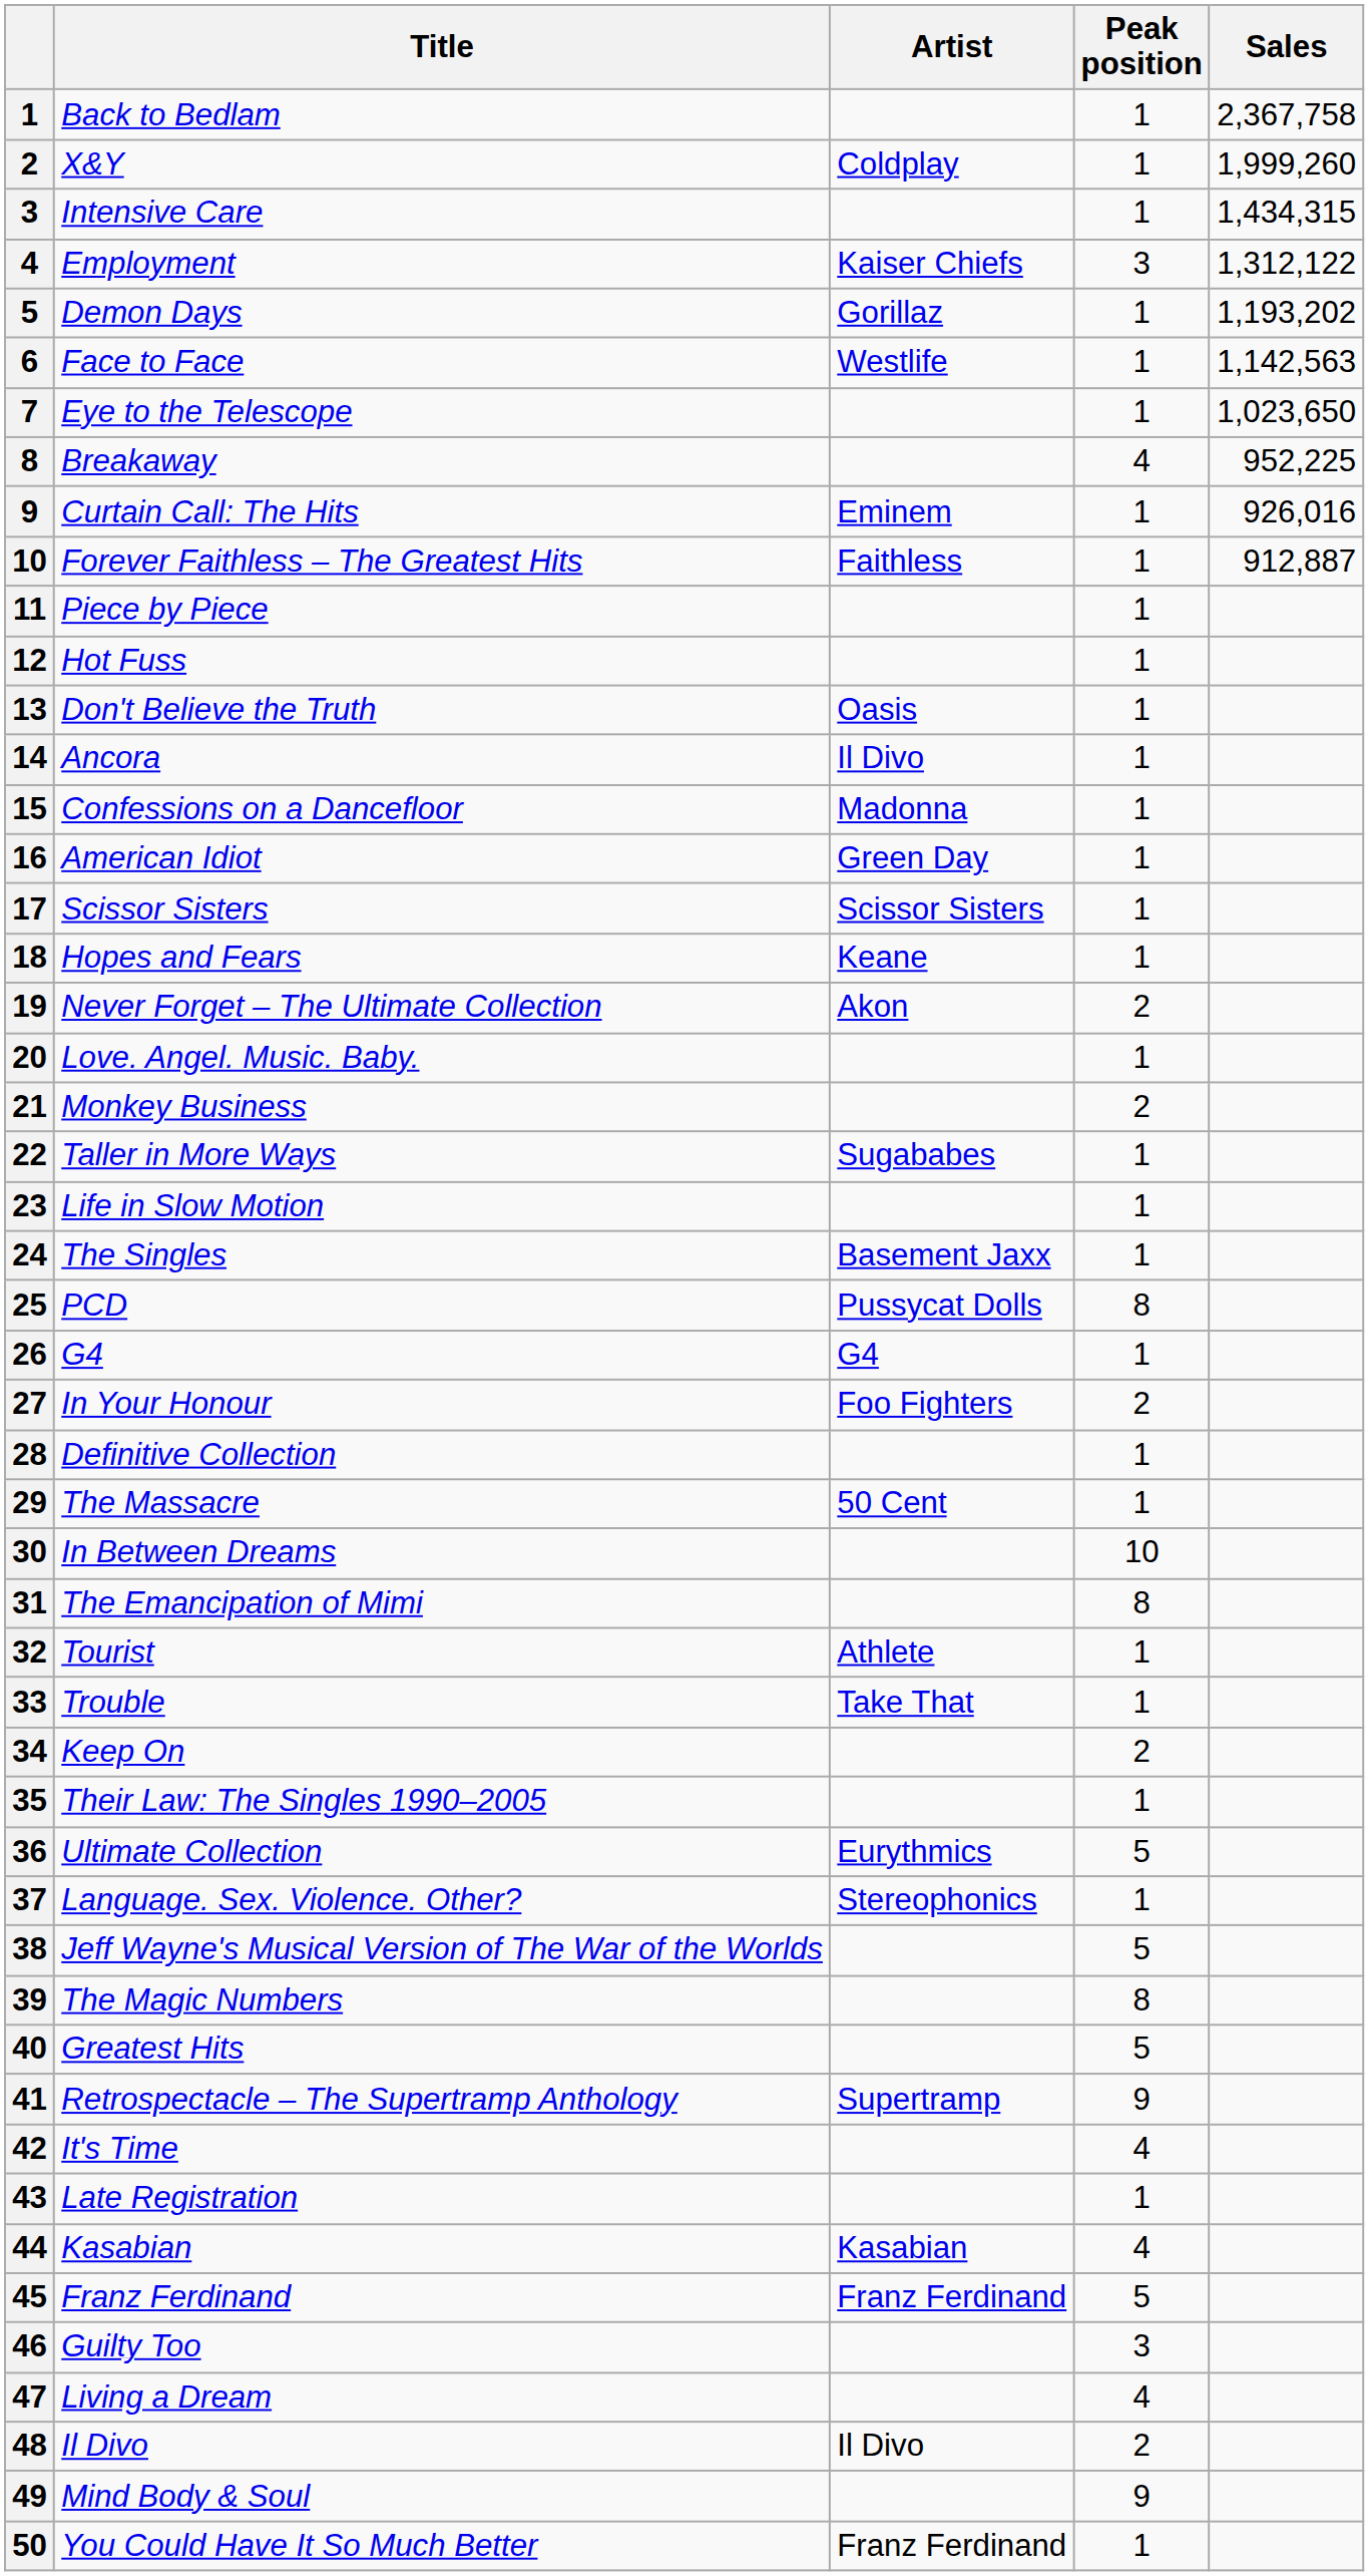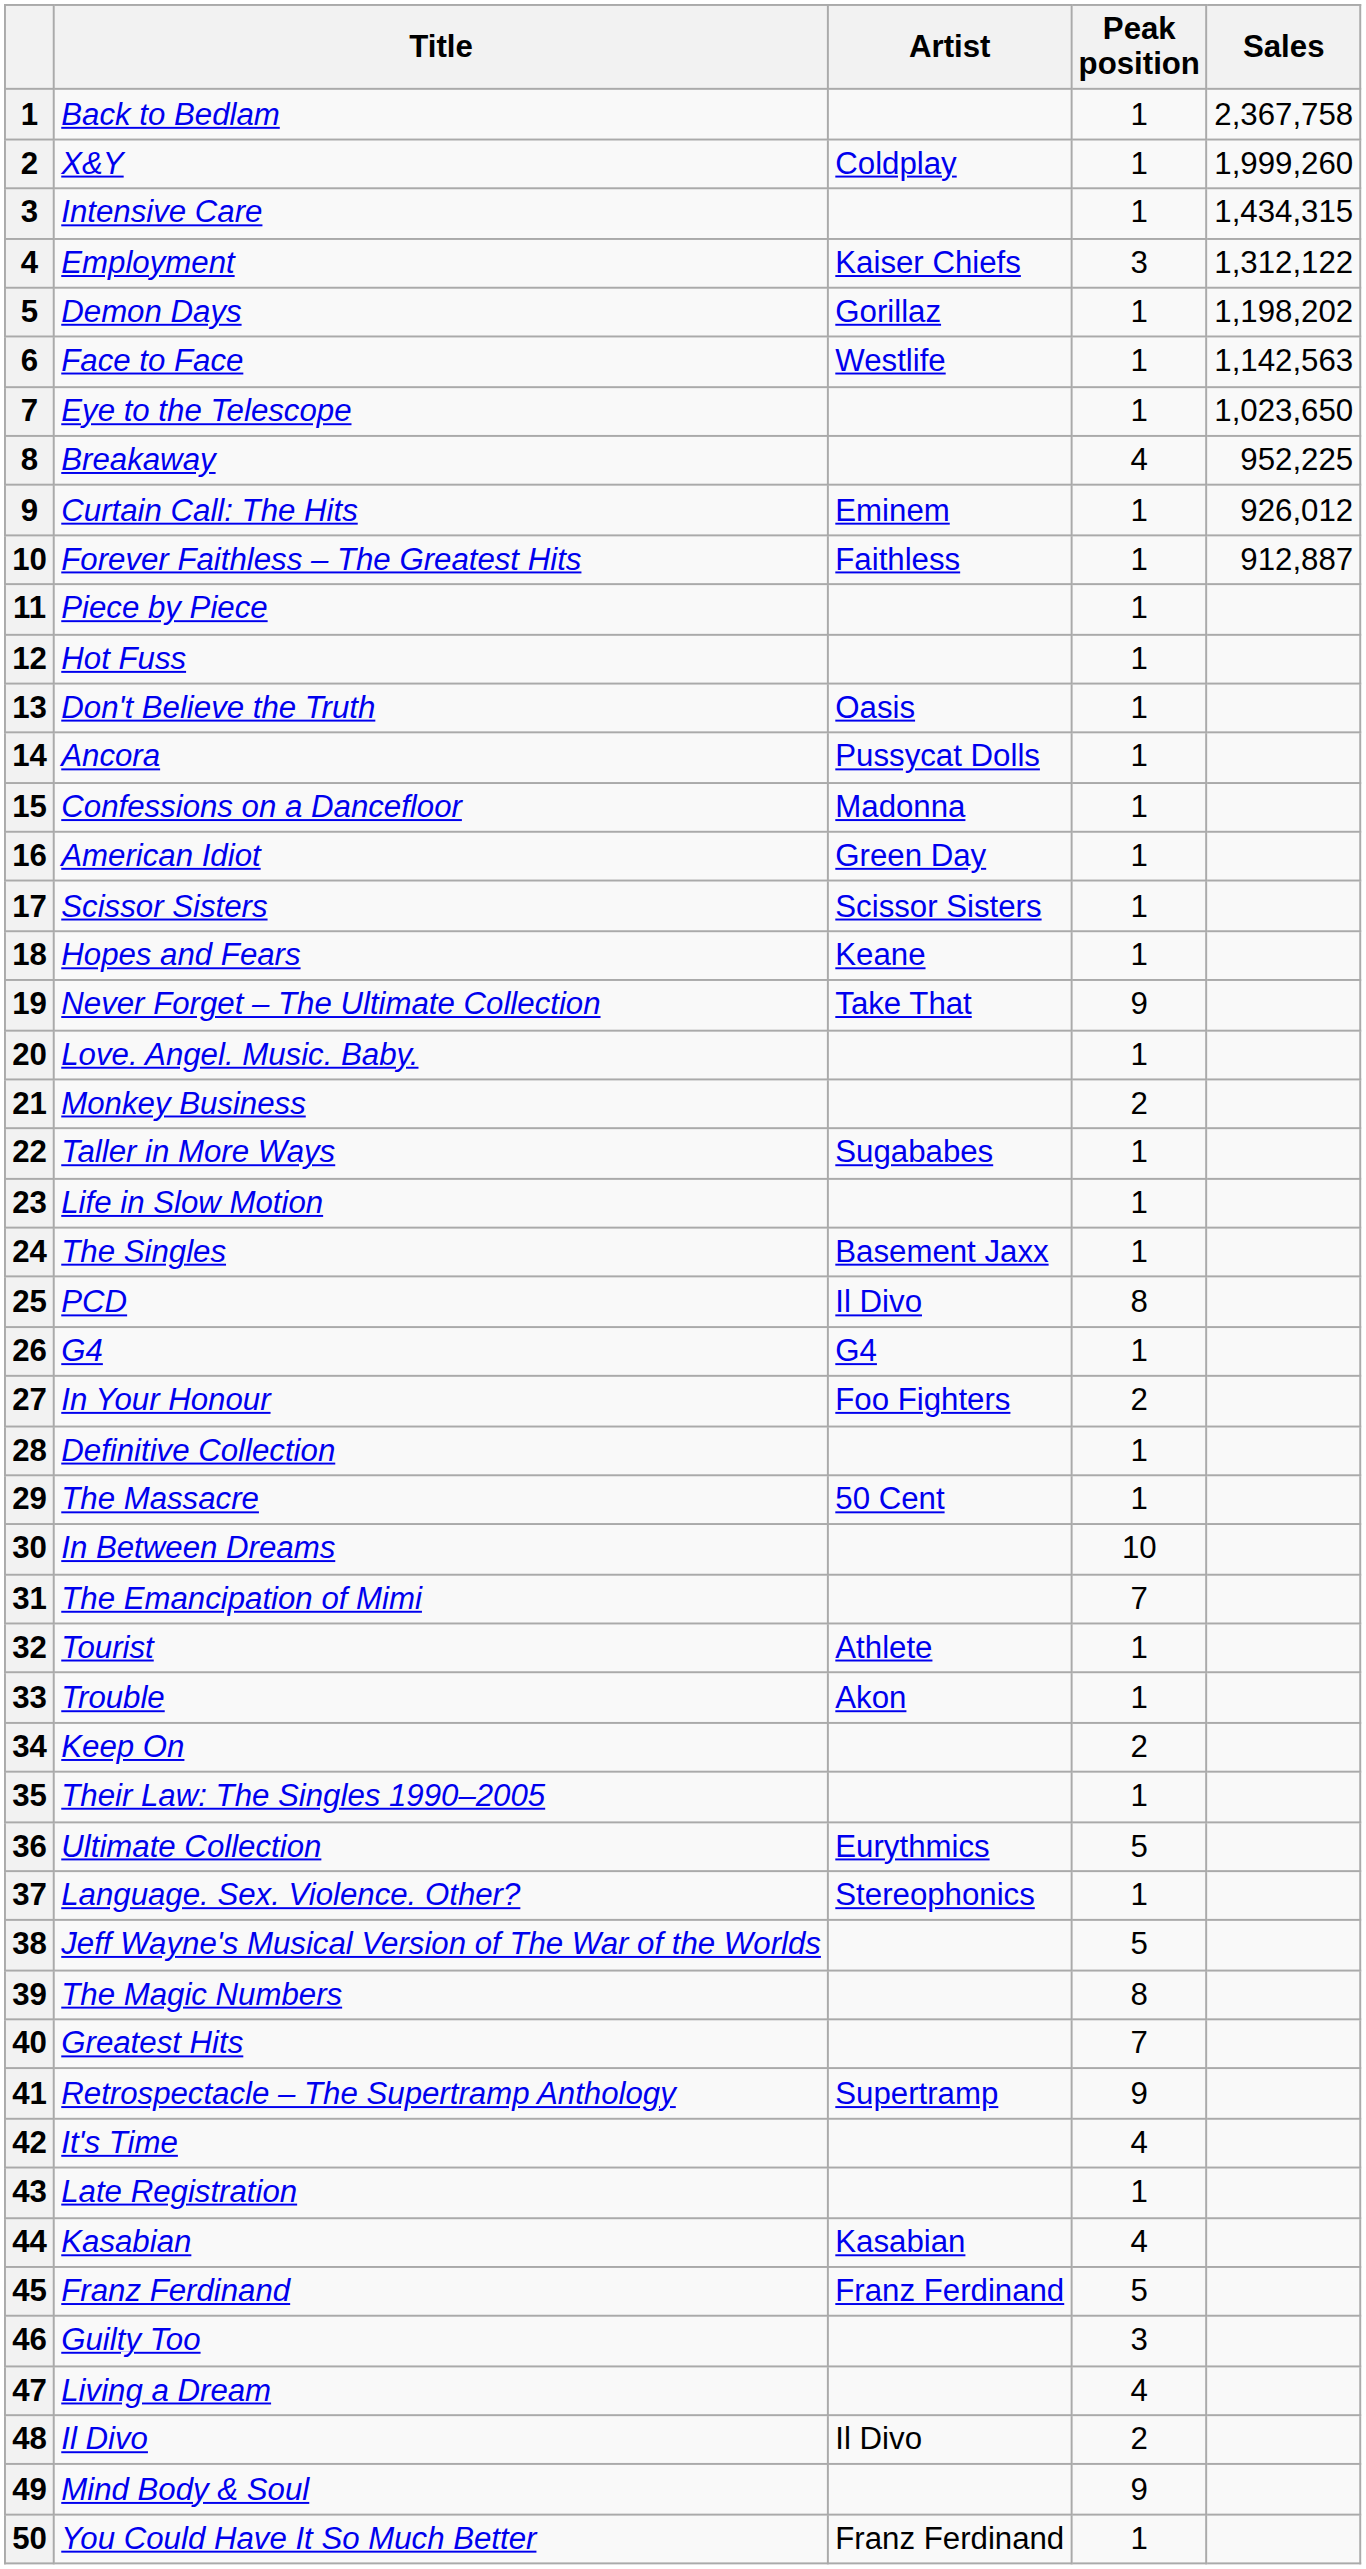Demon Days | Sales: 1,193,202 -> 1,198,202
Curtain Call: The Hits | Sales: 926,016 -> 926,012
Ancora | Artist: Il Divo -> Pussycat Dolls
Never Forget – The Ultimate Collection | Artist: Akon -> Take That
Never Forget – The Ultimate Collection | Peak position: 2 -> 9
PCD | Artist: Pussycat Dolls -> Il Divo
The Emancipation of Mimi | Peak position: 8 -> 7
Trouble | Artist: Take That -> Akon
Greatest Hits | Peak position: 5 -> 7
